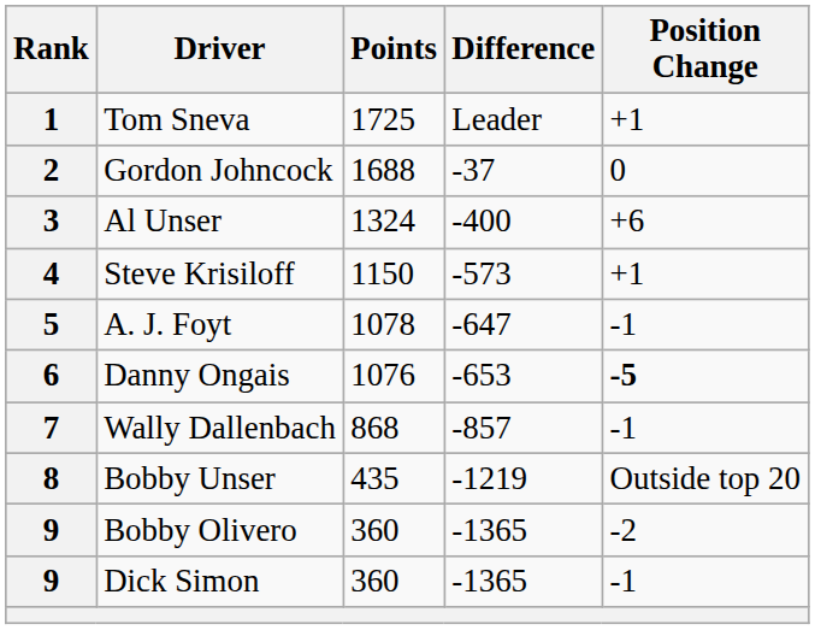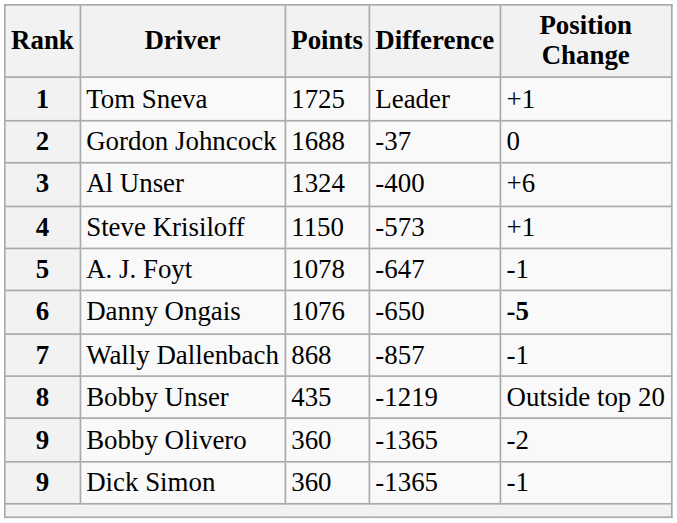6 | Difference: -653 -> -650
